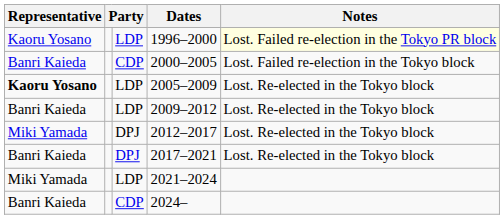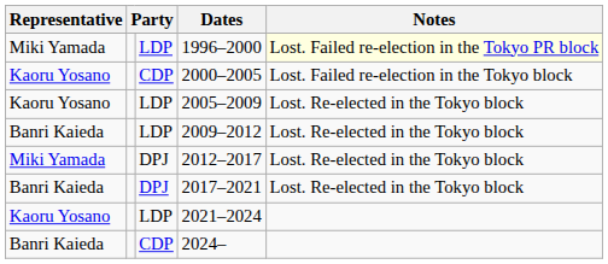1996–2000 | Representative: Kaoru Yosano -> Miki Yamada
2000–2005 | Representative: Banri Kaieda -> Kaoru Yosano
2005–2009 | Representative: bold -> normal
2021–2024 | Representative: Miki Yamada -> Kaoru Yosano
